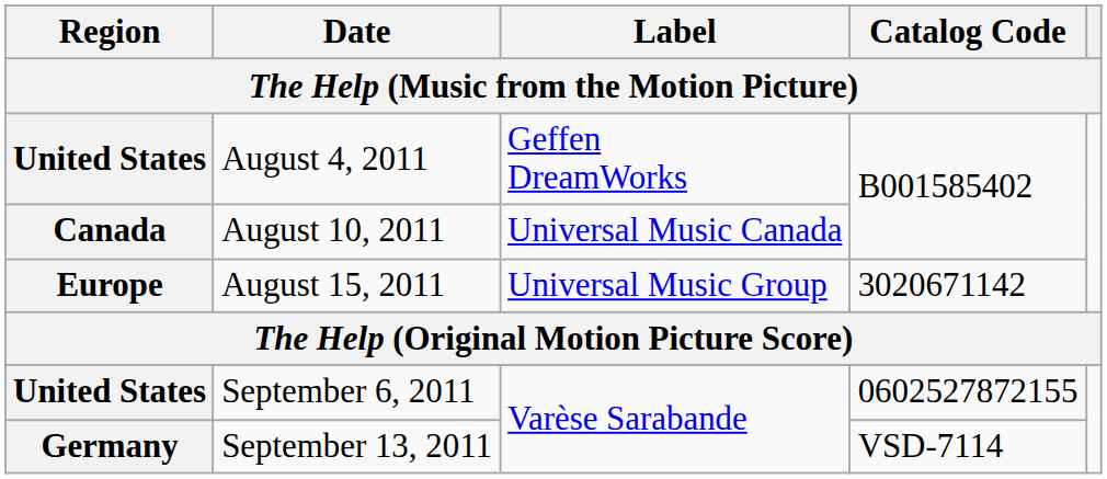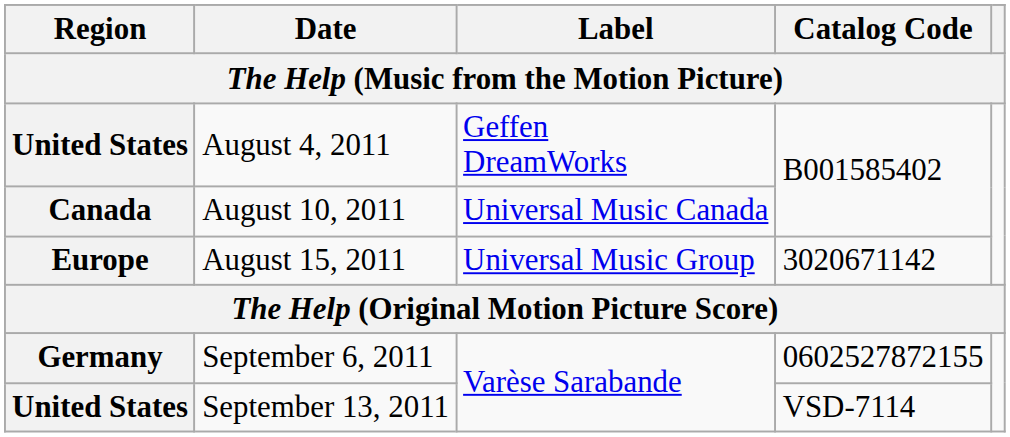September 6, 2011 | Region: United States -> Germany
September 13, 2011 | Region: Germany -> United States
